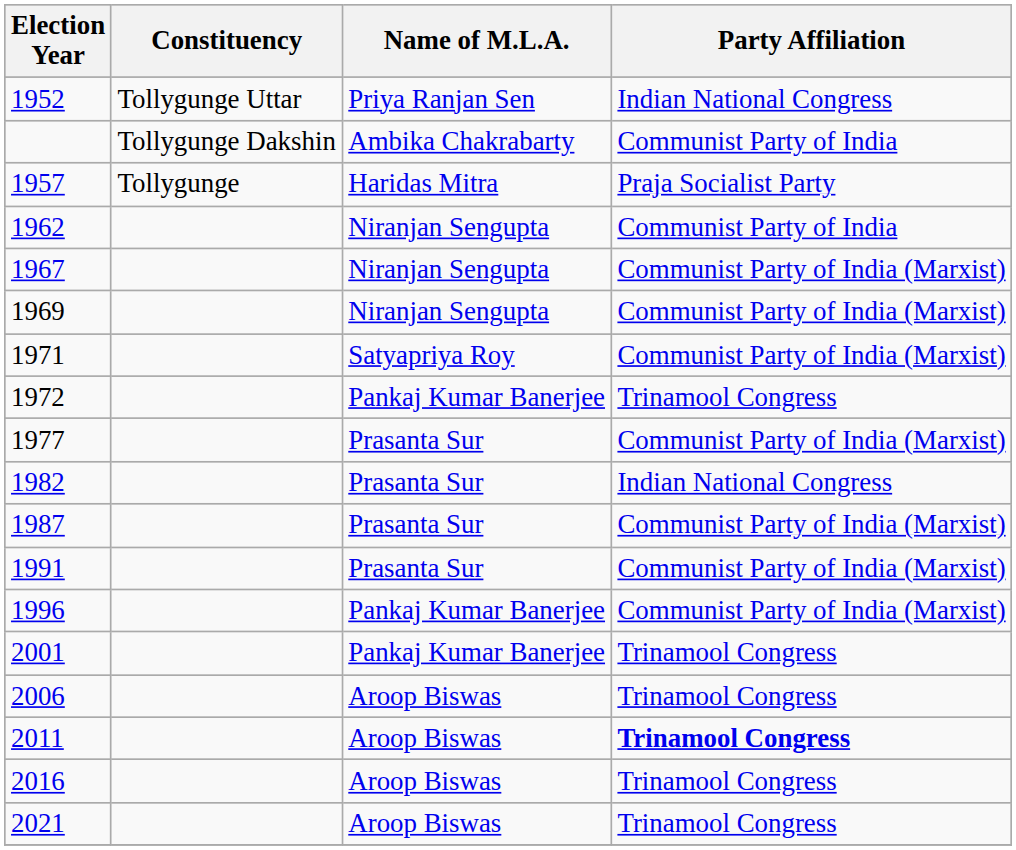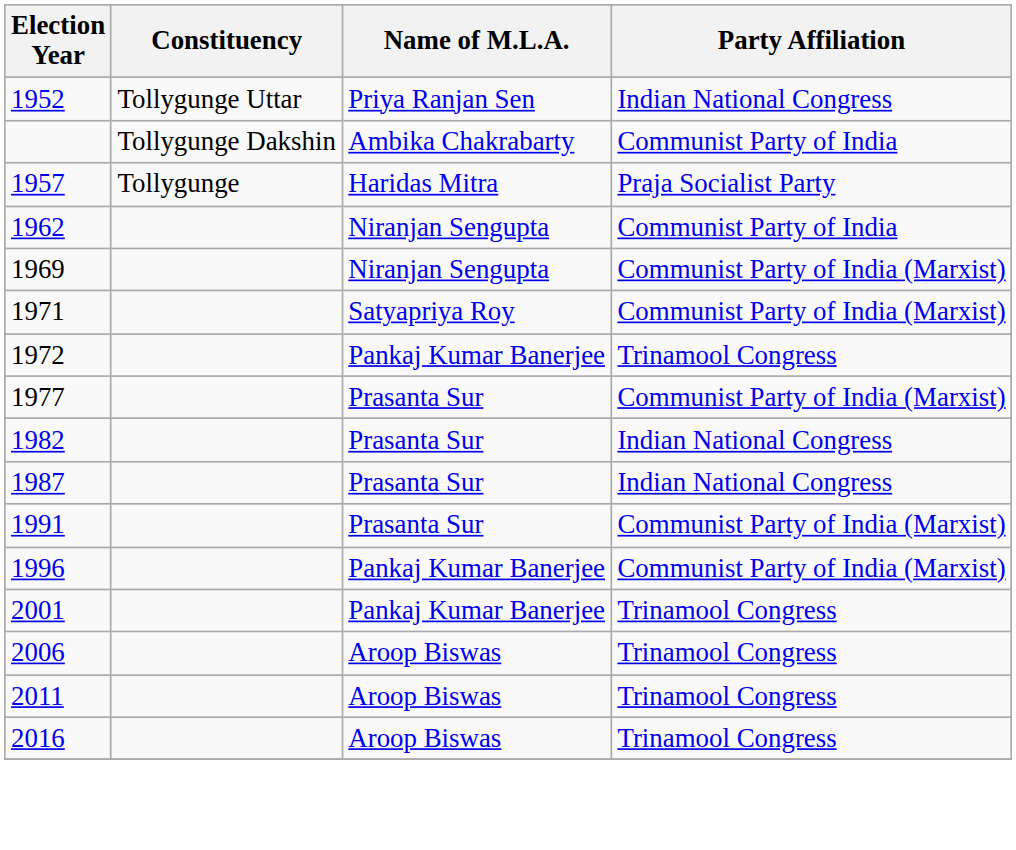- row: 1967 | Niranjan Sengupta | Communist Party of India (Marxist)
1987 | Party Affiliation: Communist Party of India (Marxist) -> Indian National Congress
2011 | Party Affiliation: bold -> normal
- row: 2021 | Aroop Biswas | Trinamool Congress
